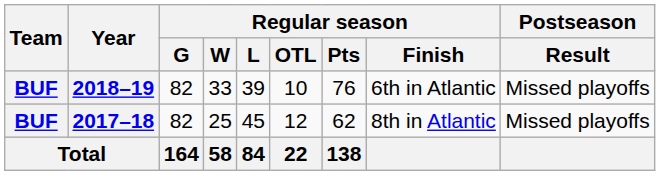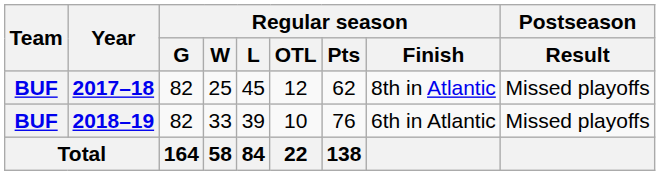rows swapped: 2017–18 <-> 2018–19
